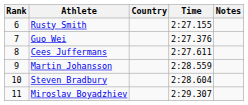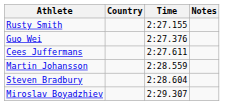- column: Rank | 6 | 7 | 8 | 9 | 10 | 11
